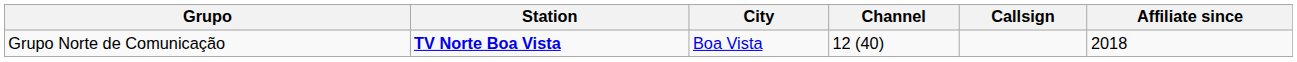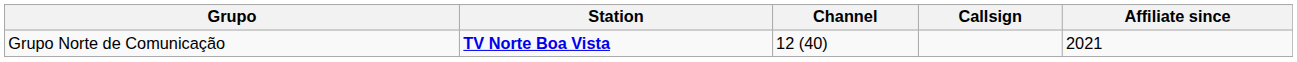- column: City | Boa Vista
Grupo Norte de Comunicação | Affiliate since: 2018 -> 2021
